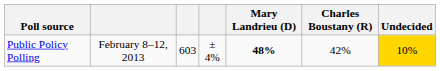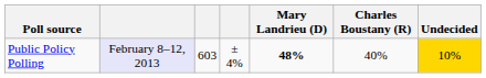Public Policy Polling | column 2: no background -> lavender background
Public Policy Polling | Charles Boustany (R): 42% -> 40%
